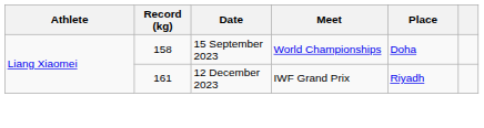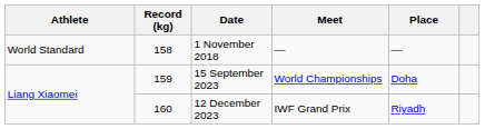+ row: World Standard | 158 | 1 November 2018 | — | —
15 September 2023 | Record (kg): 158 -> 159
12 December 2023 | Record (kg): 161 -> 160
